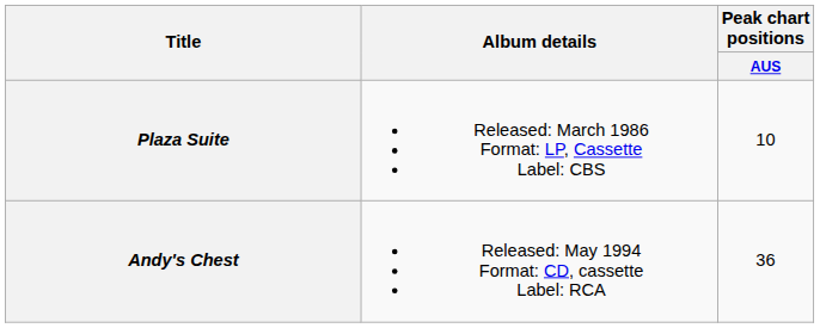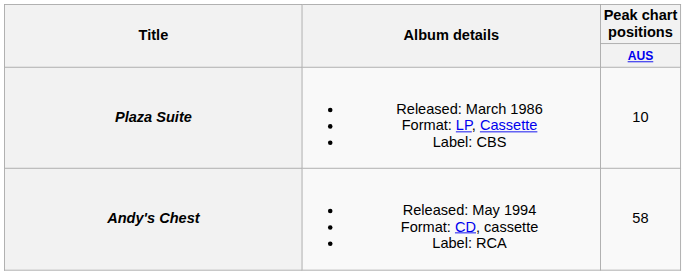Andy's Chest | Peak chart positions / AUS: 36 -> 58
